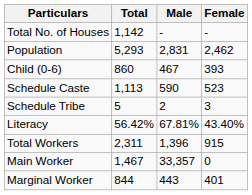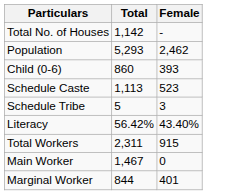- column: Male | - | 2,831 | 467 | 590 | 2 | 67.81% | 1,396 | 33,357 | 443
